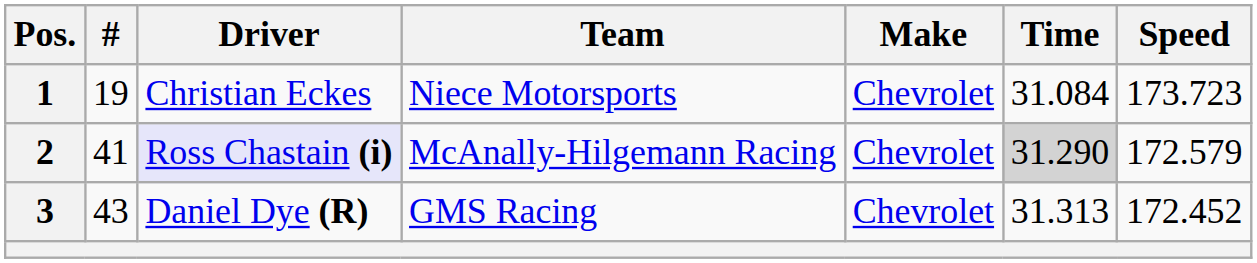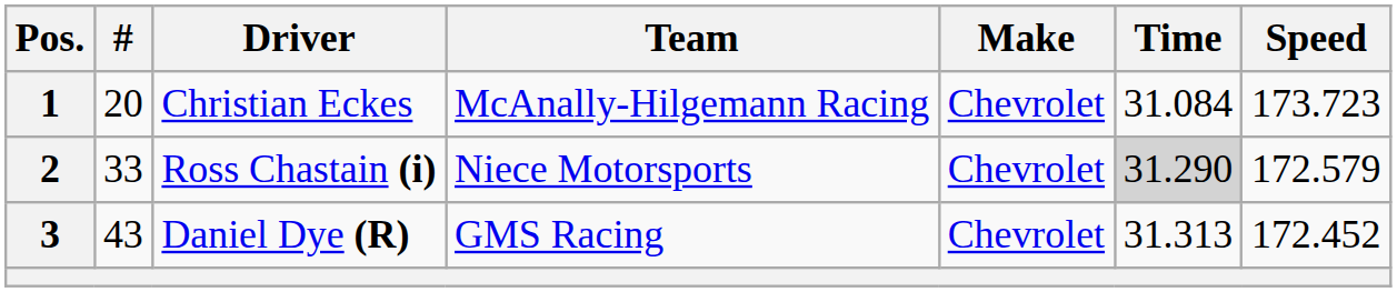1 | #: 19 -> 20
1 | Team: Niece Motorsports -> McAnally-Hilgemann Racing
2 | #: 41 -> 33
2 | Driver: lavender background -> no background
2 | Team: McAnally-Hilgemann Racing -> Niece Motorsports
